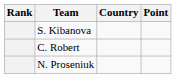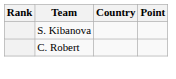- row: N. Proseniuk
